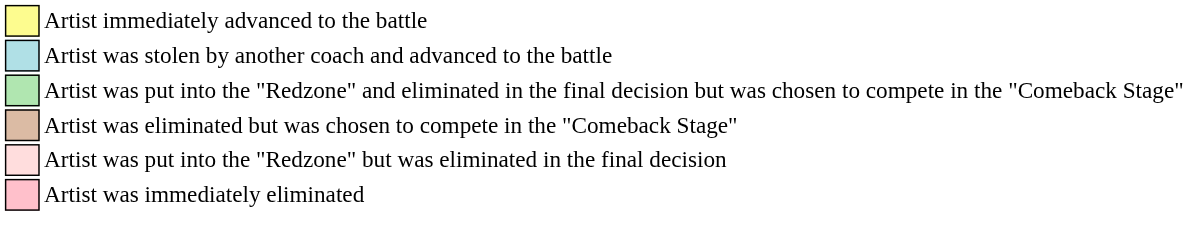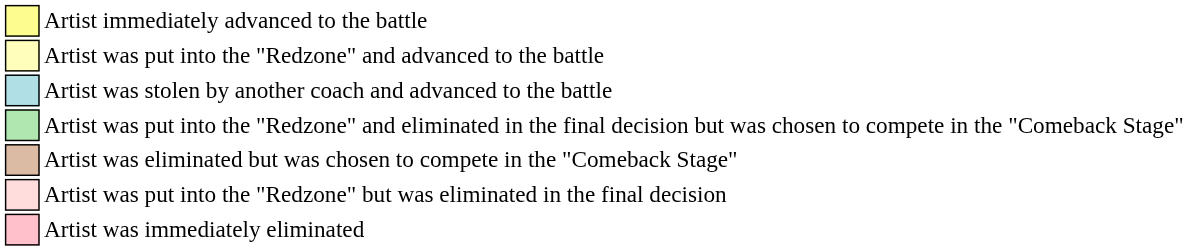+ row: Artist was put into the "Redzone" and advanced to the battle
